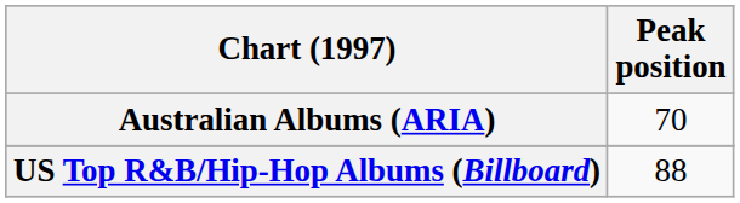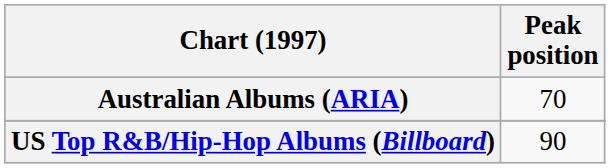US Top R&B/Hip-Hop Albums (Billboard) | Peak position: 88 -> 90
